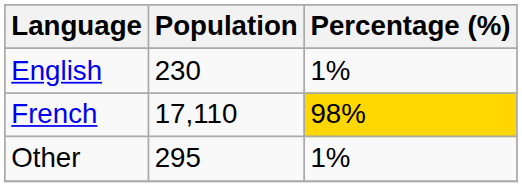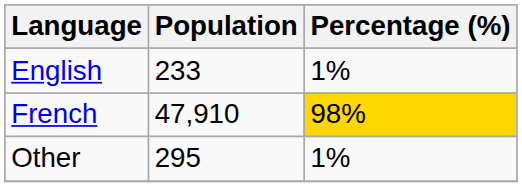English | Population: 230 -> 233
French | Population: 17,110 -> 47,910
